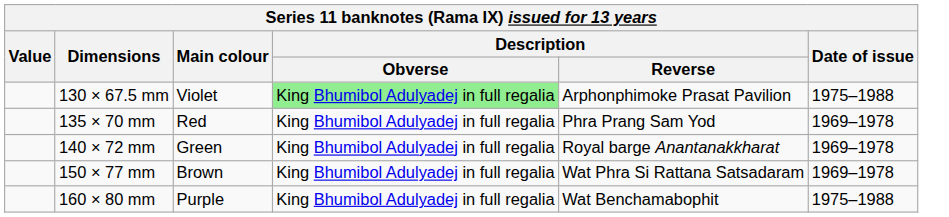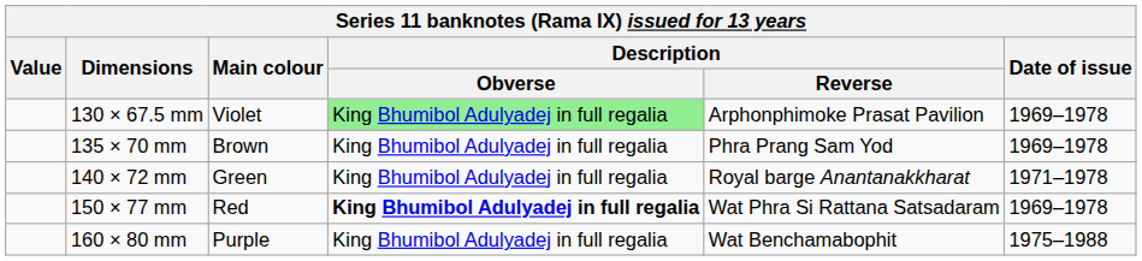130 × 67.5 mm | Date of issue: 1975–1988 -> 1969–1978
135 × 70 mm | Main colour: Red -> Brown
140 × 72 mm | Date of issue: 1969–1978 -> 1971–1978
150 × 77 mm | Main colour: Brown -> Red
150 × 77 mm | Description / Obverse: normal -> bold
